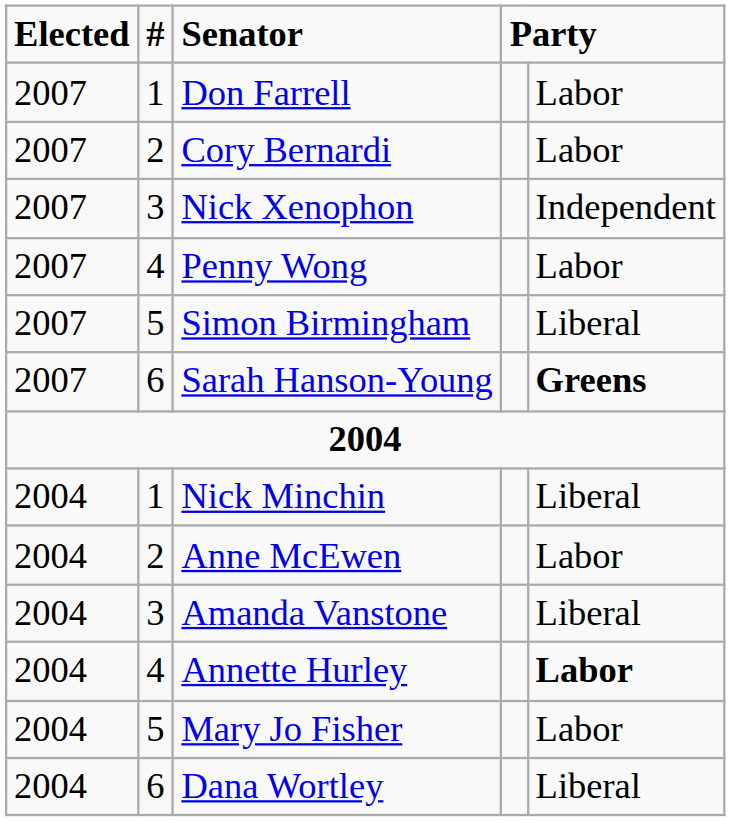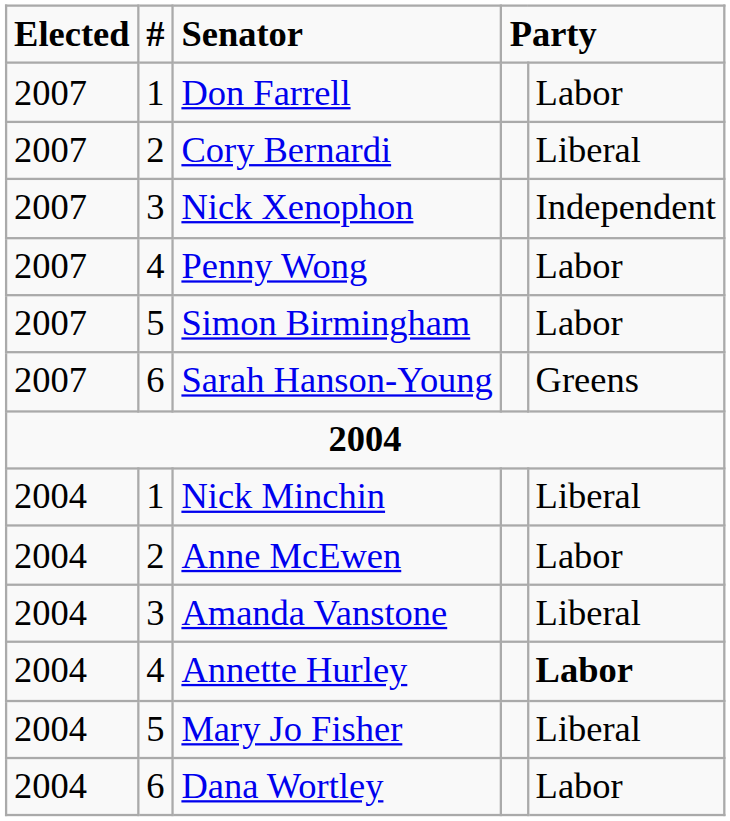Cory Bernardi | column 5: Labor -> Liberal
Simon Birmingham | column 5: Liberal -> Labor
Sarah Hanson-Young | column 5: bold -> normal
Mary Jo Fisher | column 5: Labor -> Liberal
Dana Wortley | column 5: Liberal -> Labor
